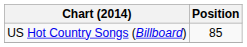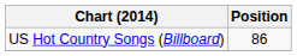US Hot Country Songs (Billboard) | Position: 85 -> 86
